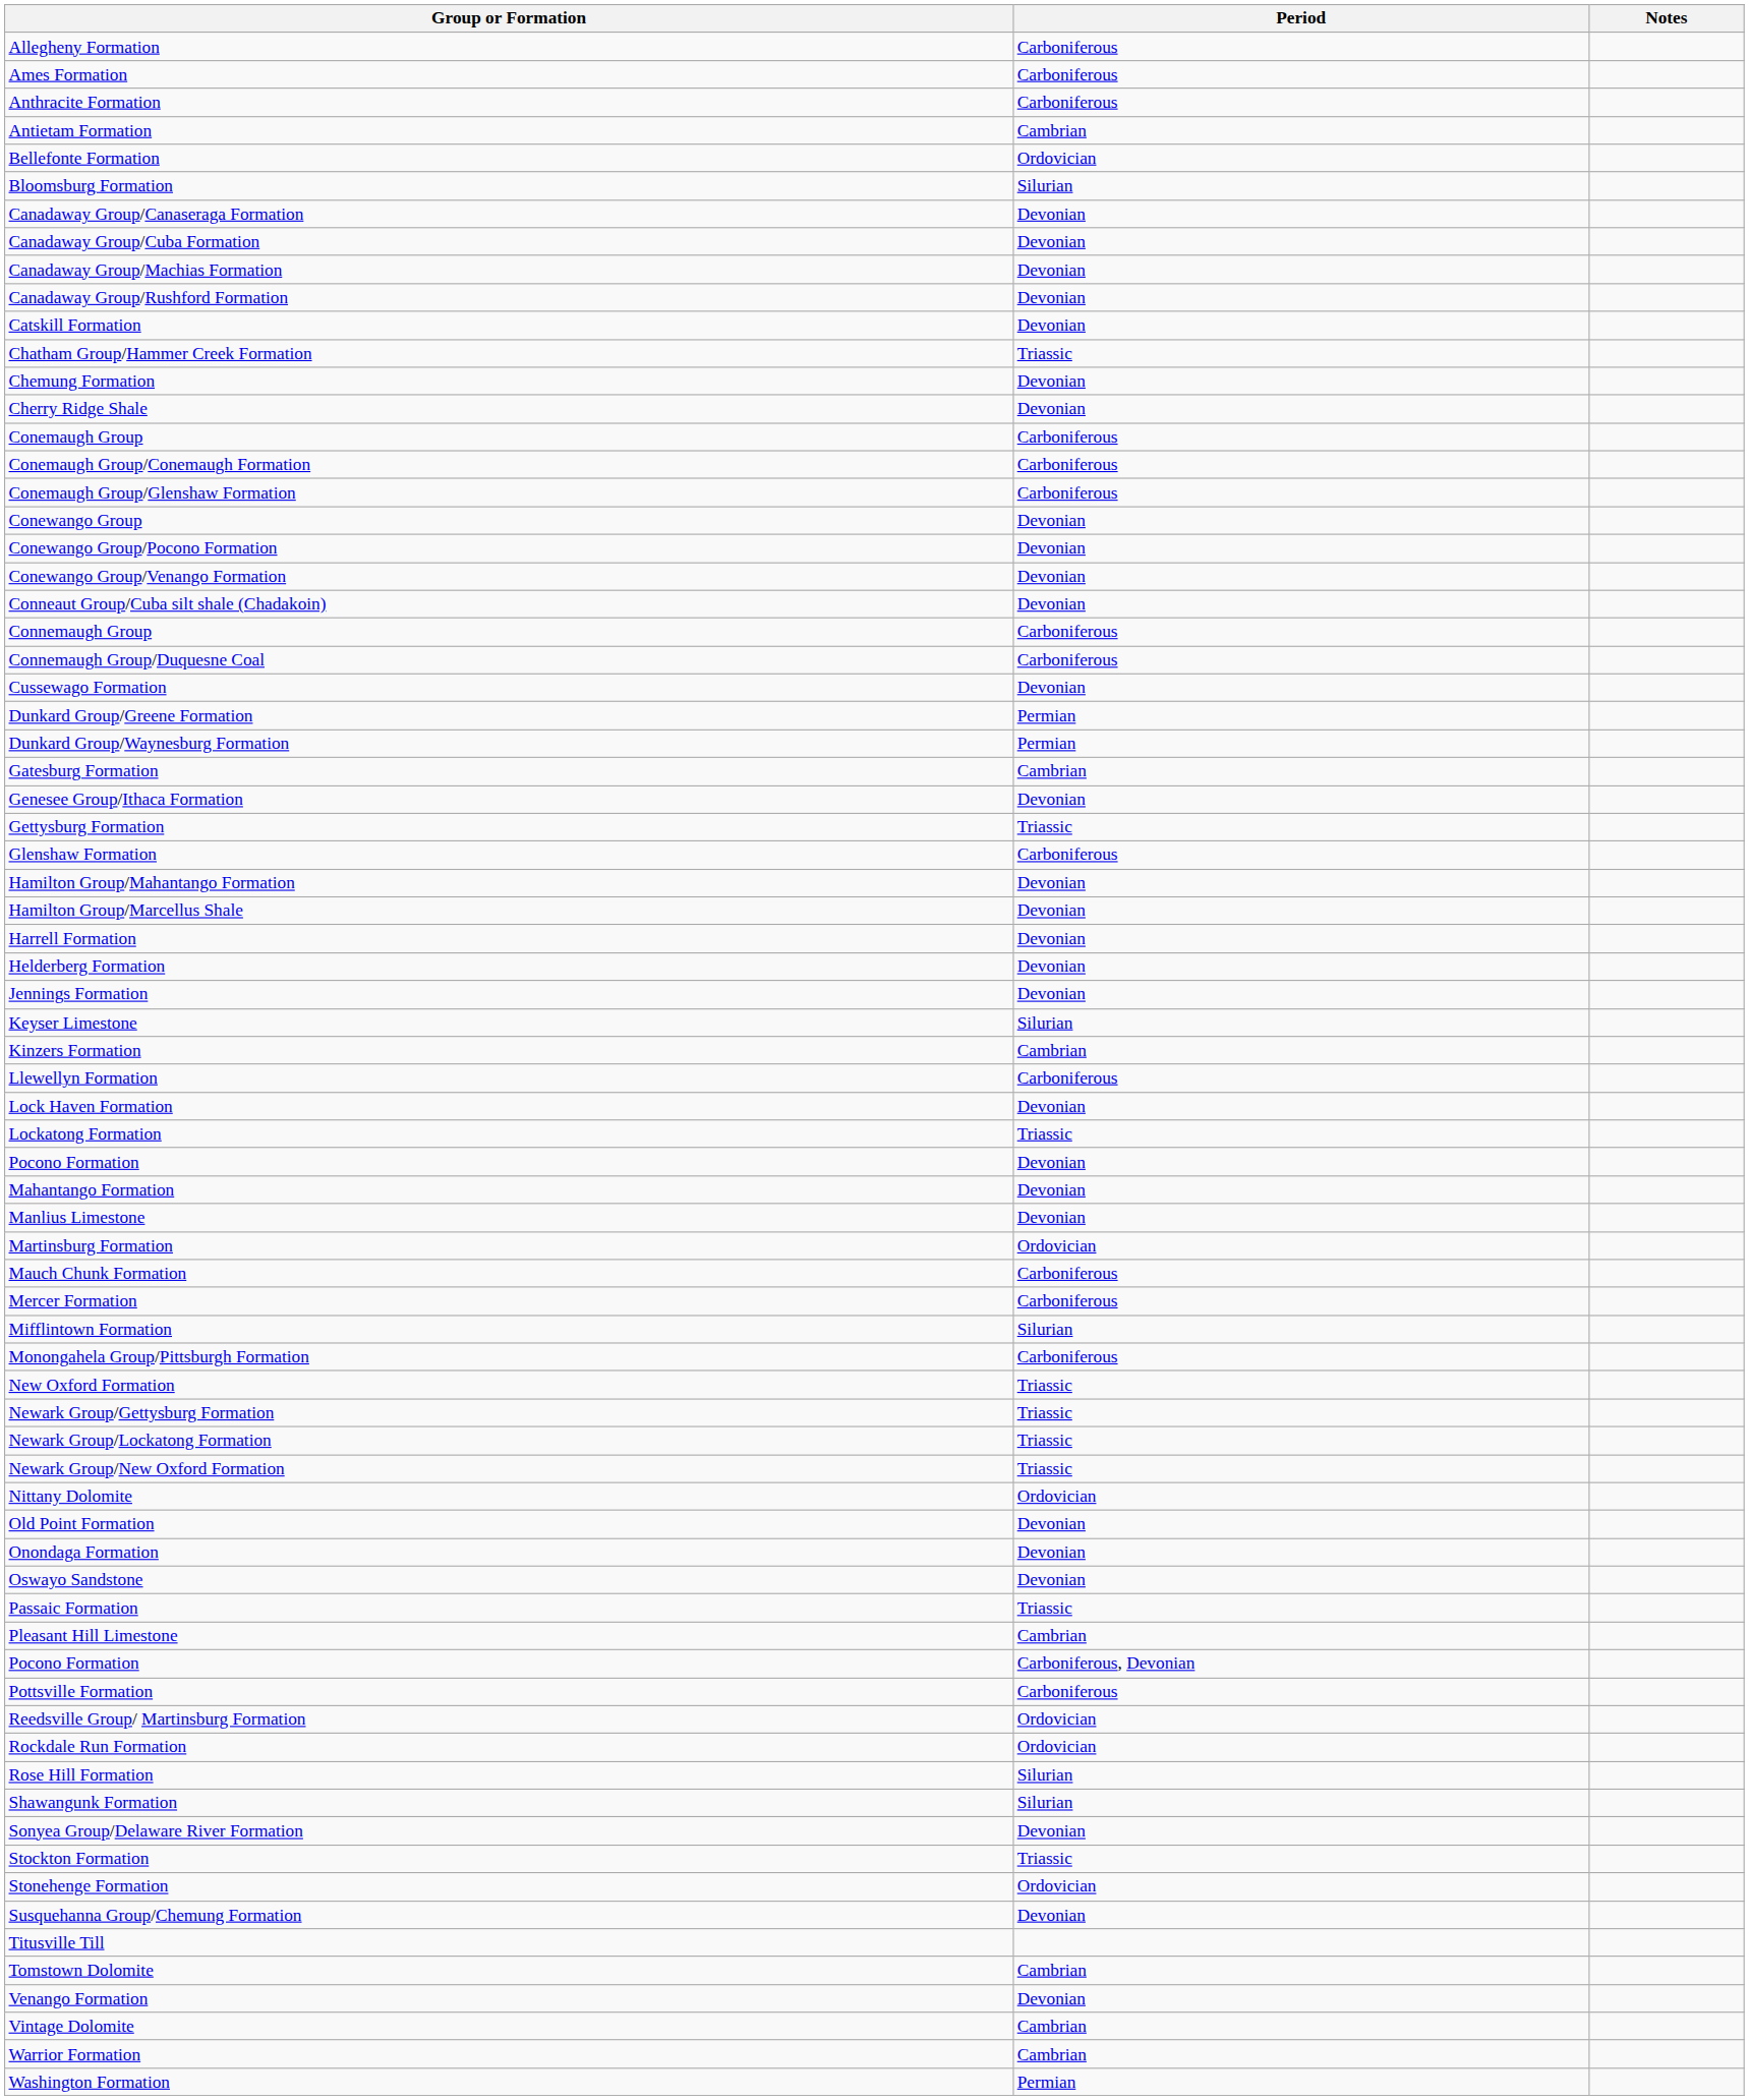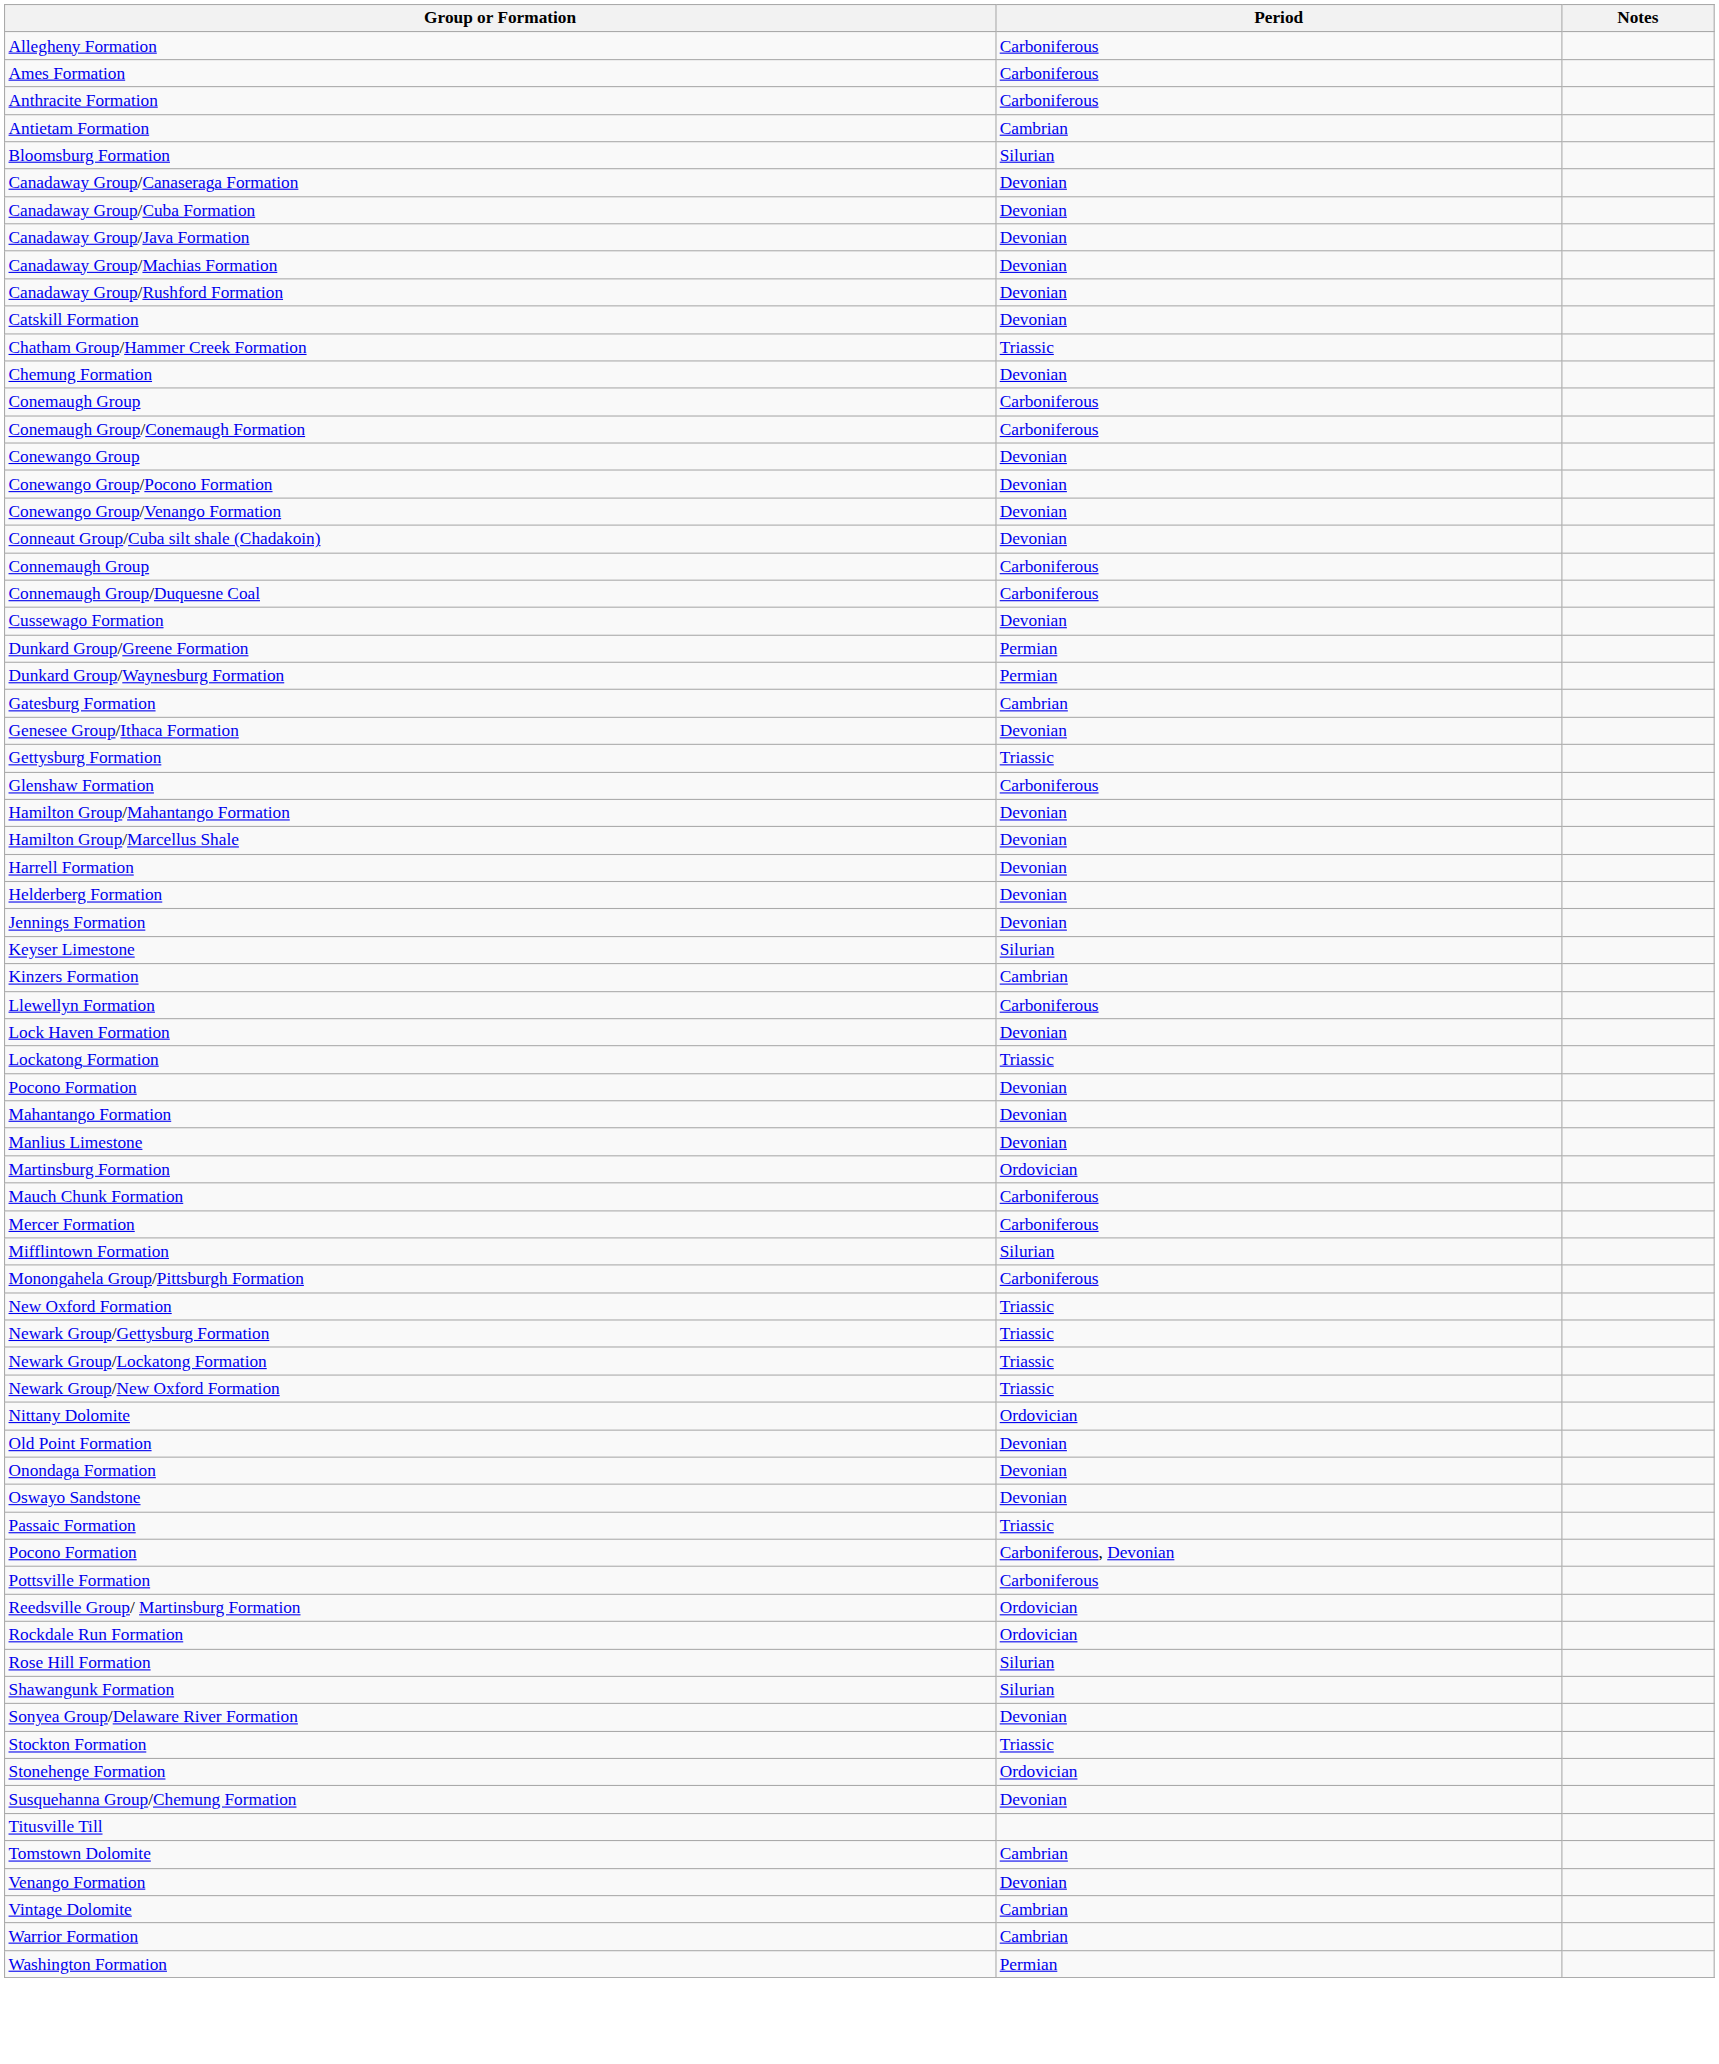- row: Bellefonte Formation | Ordovician
+ row: Canadaway Group/Java Formation | Devonian
- row: Cherry Ridge Shale | Devonian
- row: Conemaugh Group/Glenshaw Formation | Carboniferous
- row: Pleasant Hill Limestone | Cambrian
